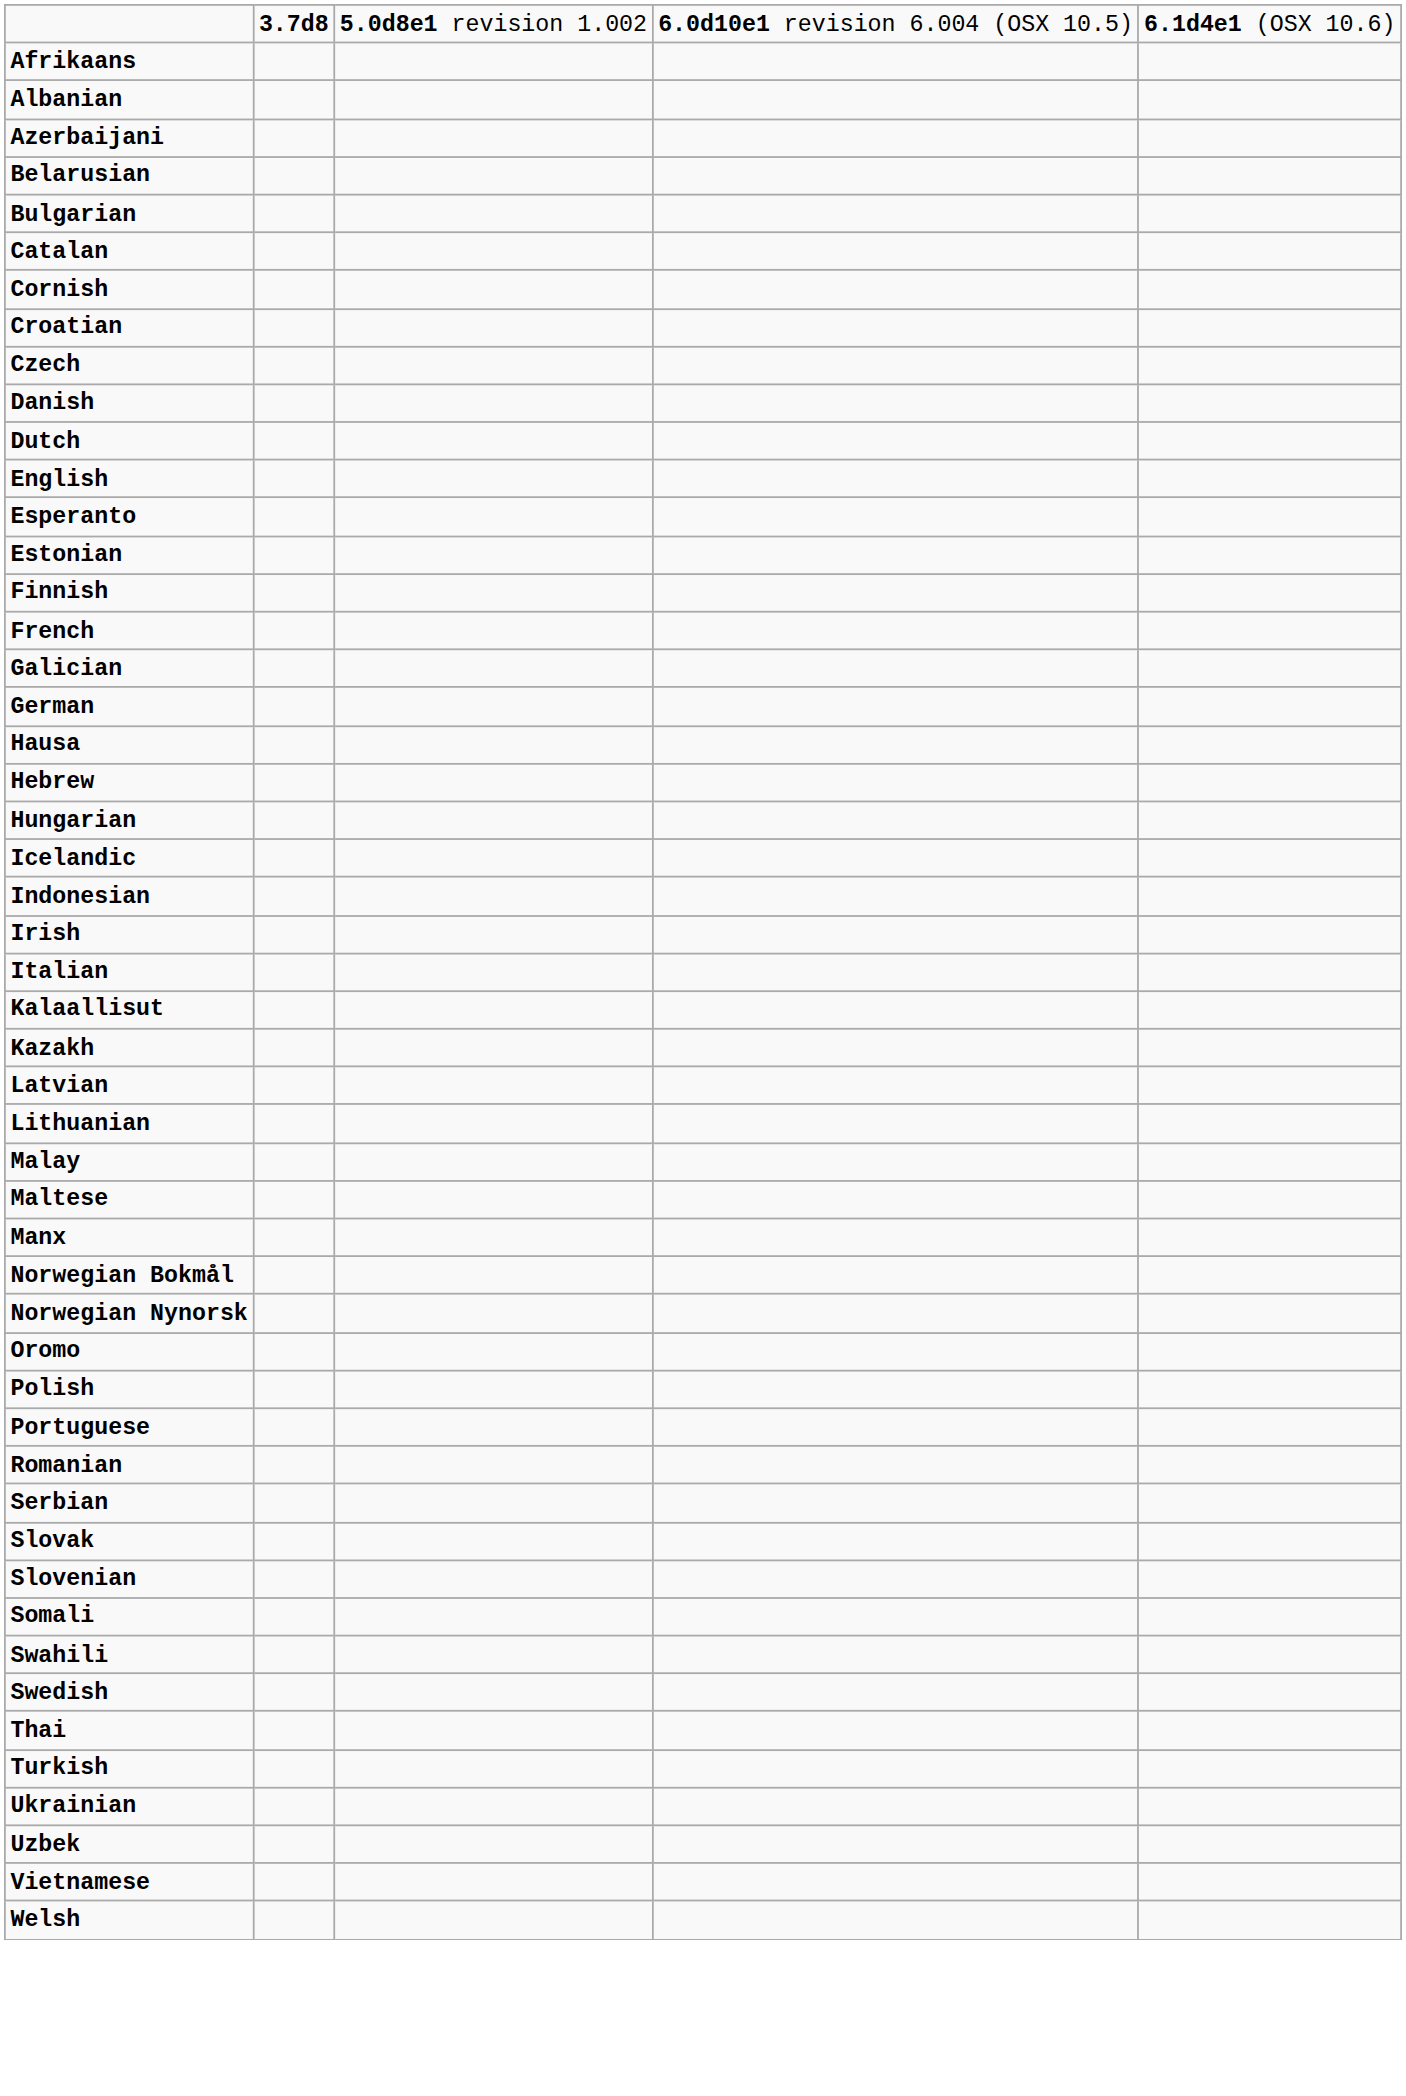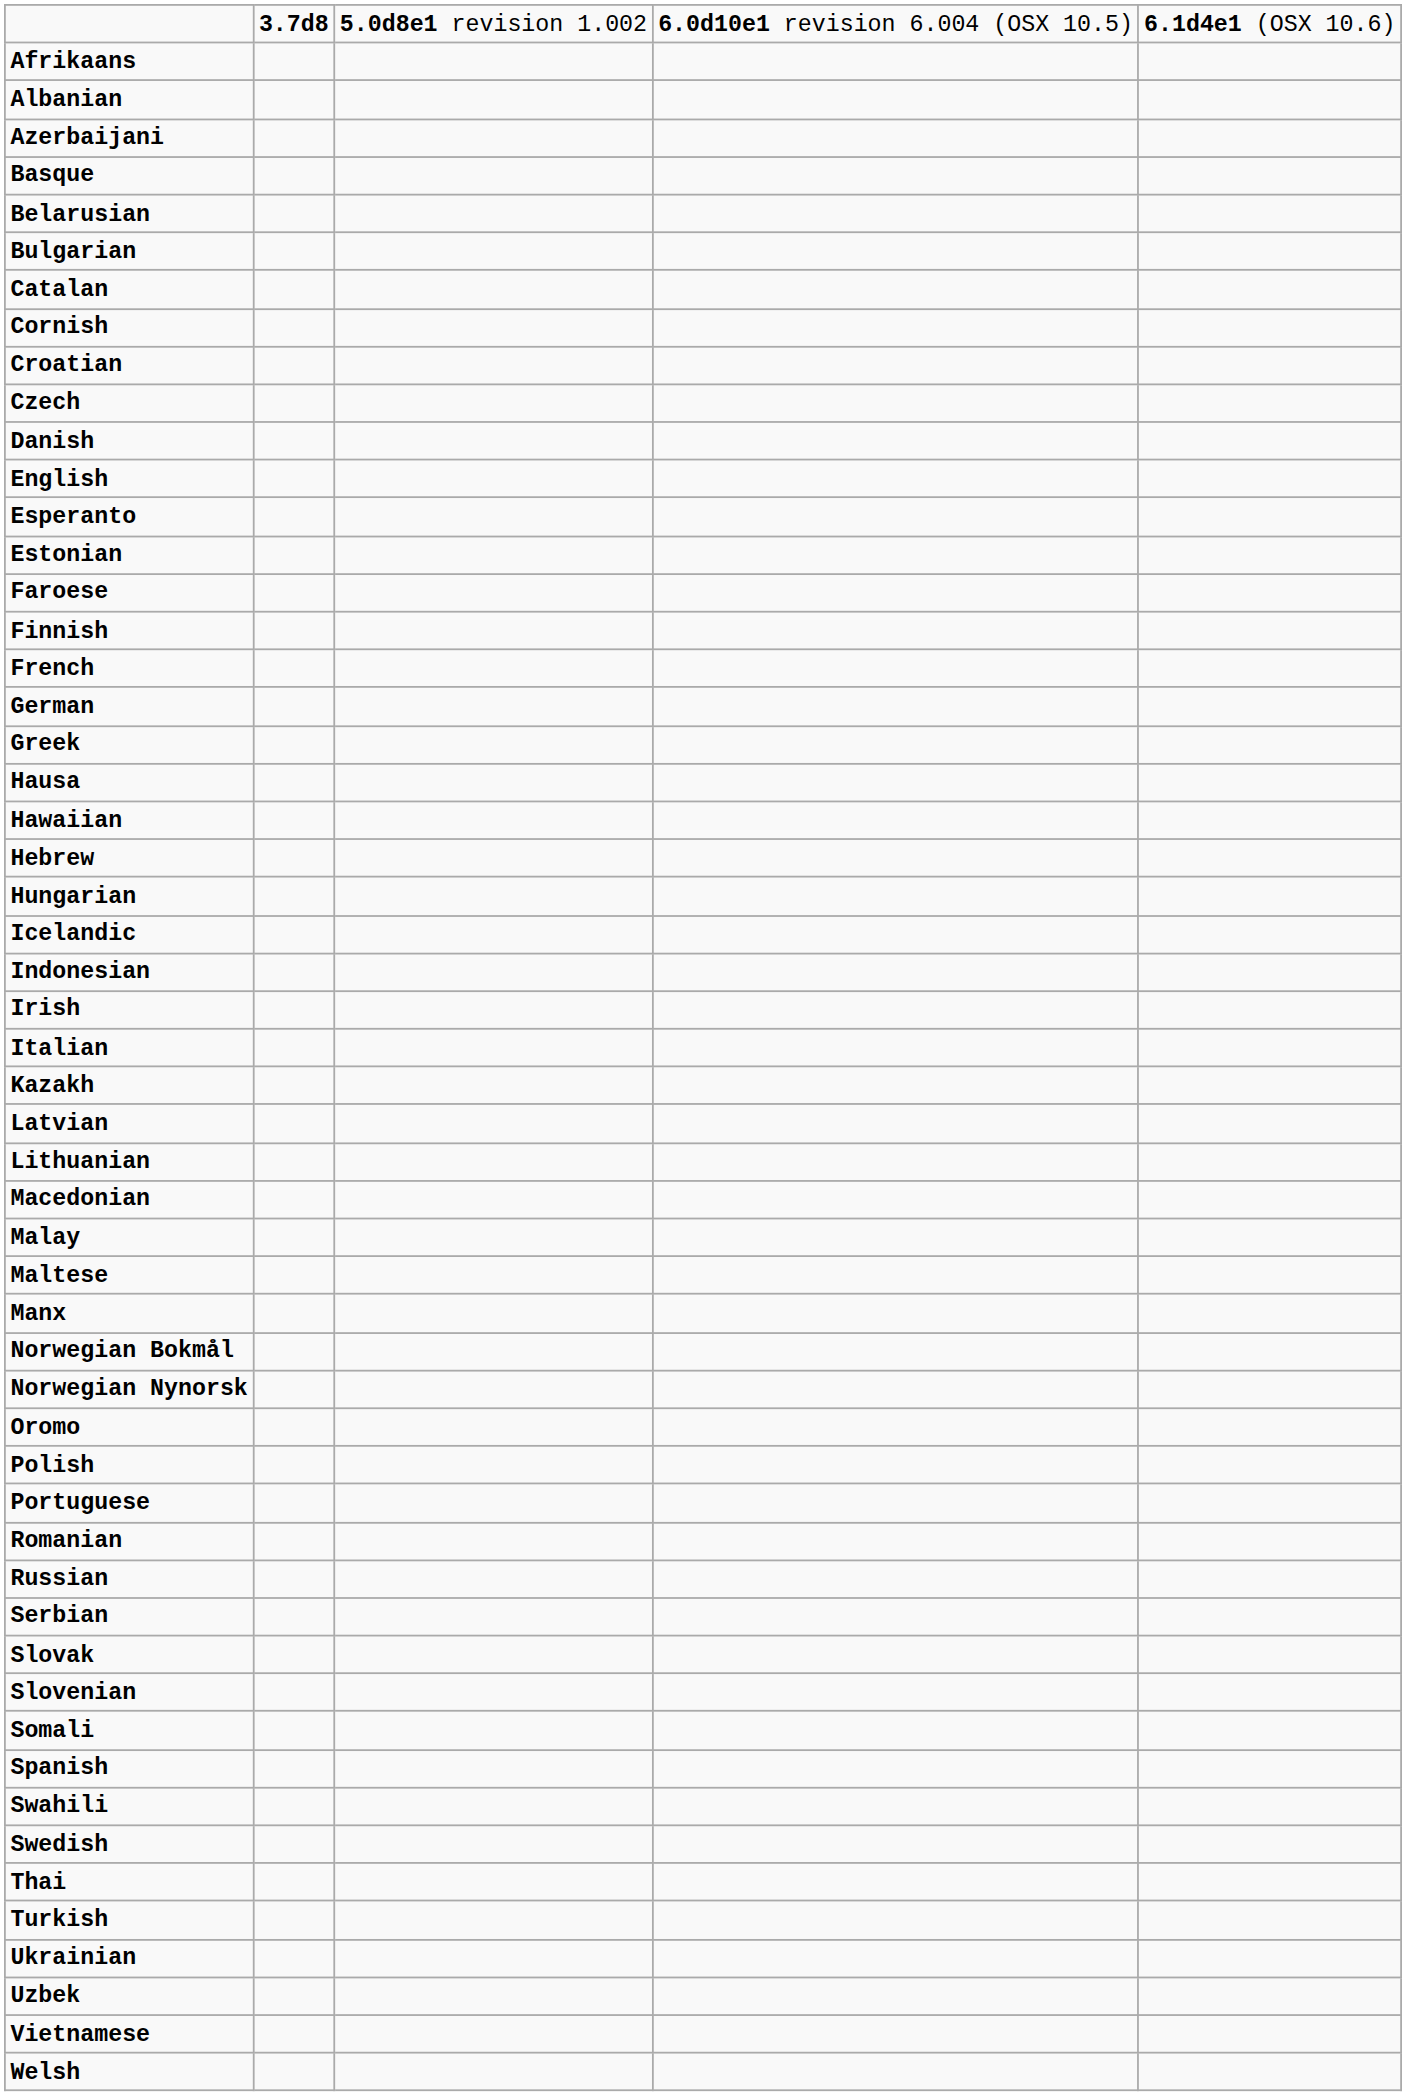+ row: Basque
- row: Dutch
+ row: Faroese
- row: Galician
+ row: Greek
+ row: Hawaiian
- row: Kalaallisut
+ row: Macedonian
+ row: Russian
+ row: Spanish
